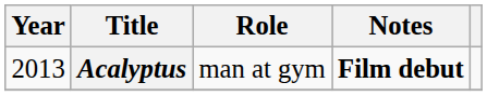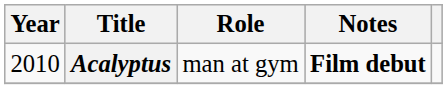Acalyptus | Year: 2013 -> 2010
